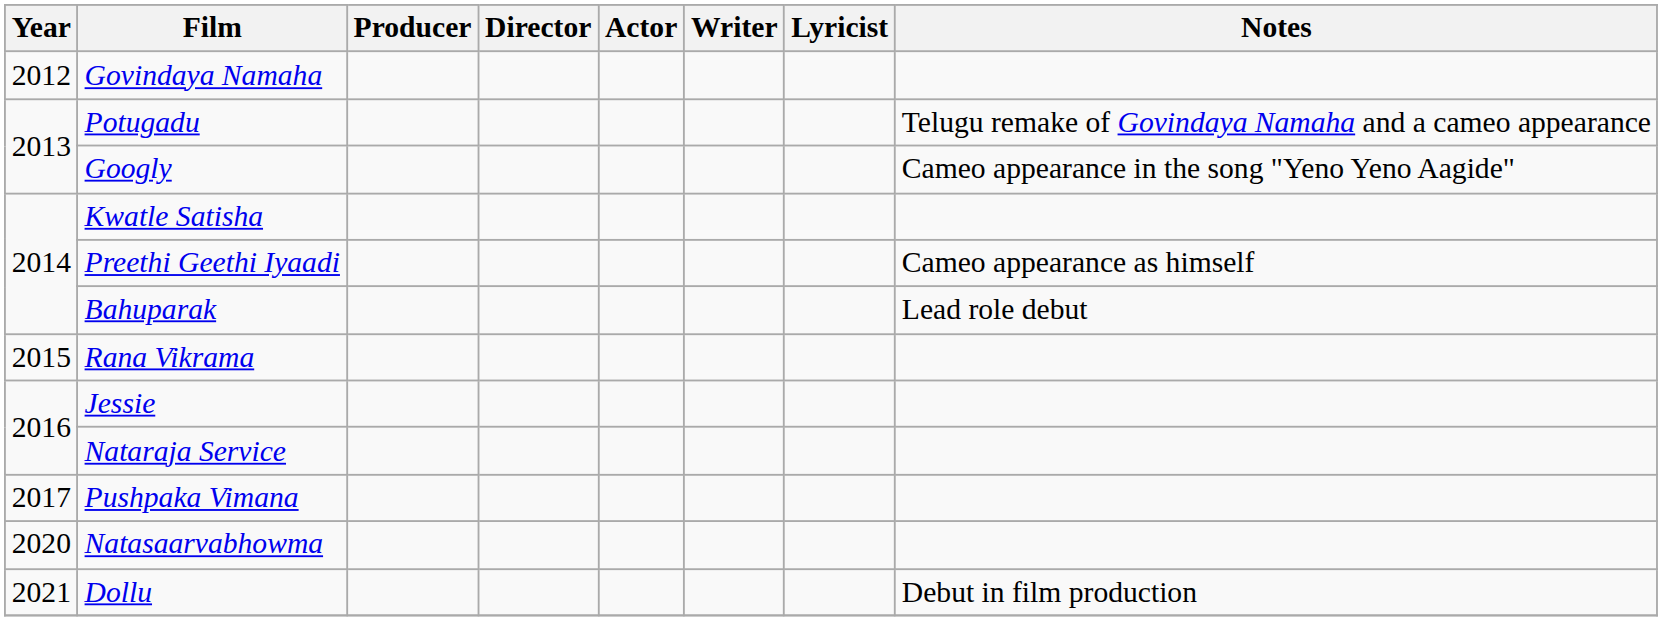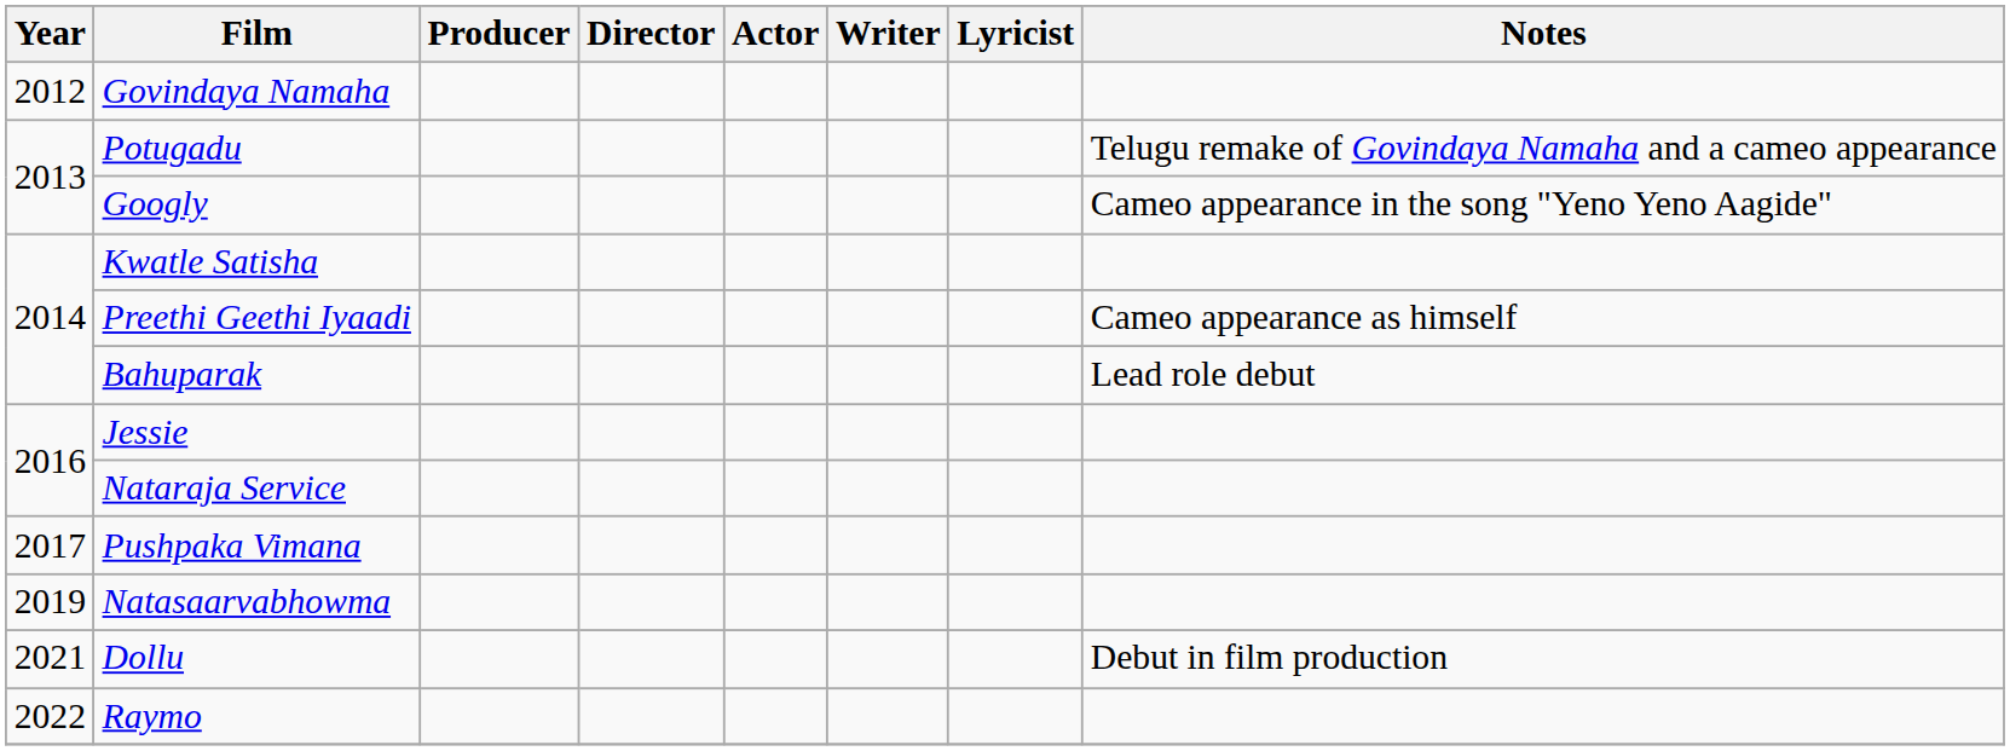- row: 2015 | Rana Vikrama
Natasaarvabhowma | Year: 2020 -> 2019
+ row: 2022 | Raymo
